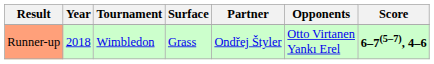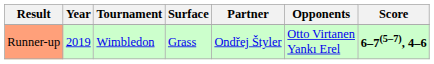Runner-up | Year: 2018 -> 2019
